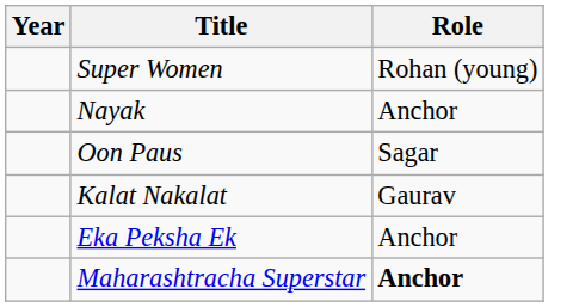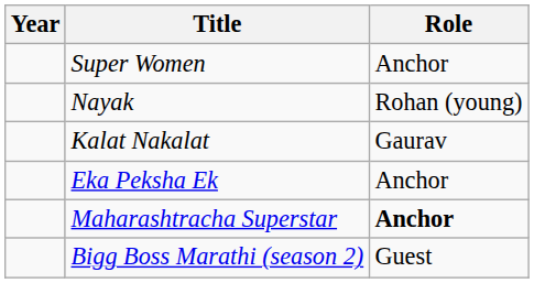Super Women | Role: Rohan (young) -> Anchor
Nayak | Role: Anchor -> Rohan (young)
- row: Oon Paus | Sagar
+ row: Bigg Boss Marathi (season 2) | Guest
